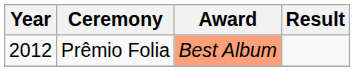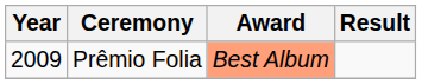Prêmio Folia | Year: 2012 -> 2009
